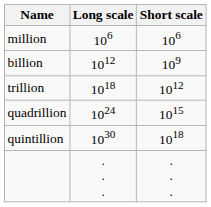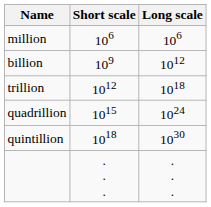columns swapped: Short scale <-> Long scale
